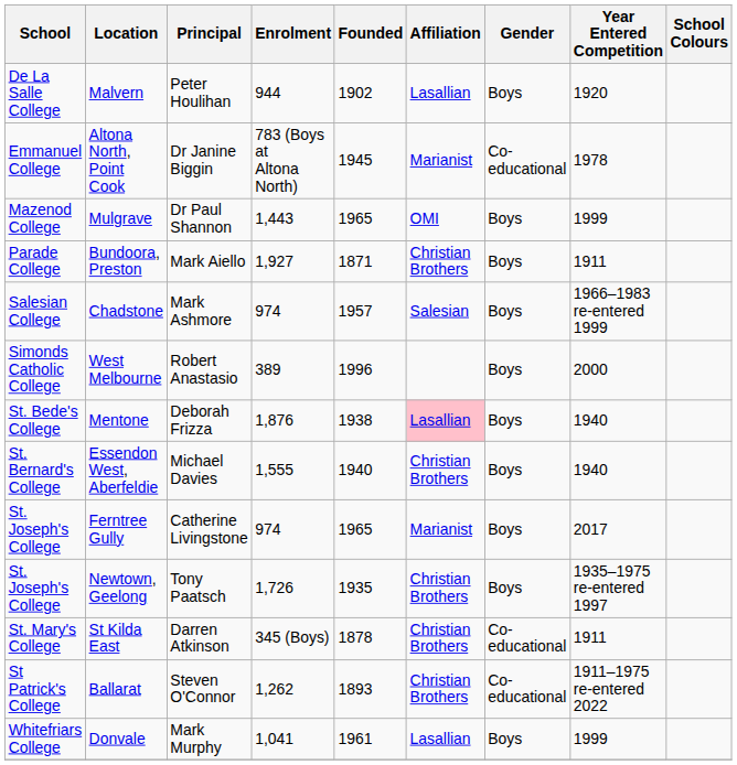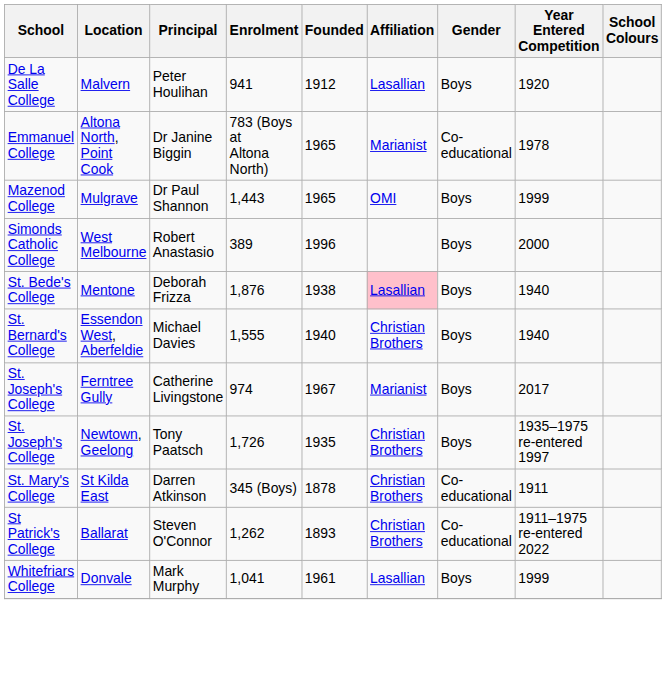Malvern | Enrolment: 944 -> 941
Malvern | Founded: 1902 -> 1912
Altona North, Point Cook | Founded: 1945 -> 1965
- row: Parade College | Bundoora, Preston | Mark Aiello | 1,927 | 1871 | Christian Brothers | Boys | 1911
- row: Salesian College | Chadstone | Mark Ashmore | 974 | 1957 | Salesian | Boys | 1966–1983 re-entered 1999
Ferntree Gully | Founded: 1965 -> 1967
